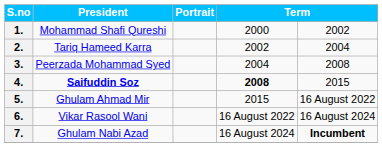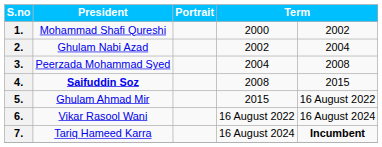2. | President: Tariq Hameed Karra -> Ghulam Nabi Azad
4. | column 4: bold -> normal
7. | President: Ghulam Nabi Azad -> Tariq Hameed Karra
